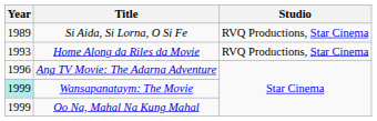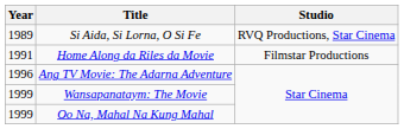Home Along da Riles da Movie | Year: 1993 -> 1991
Home Along da Riles da Movie | Studio: RVQ Productions, Star Cinema -> Filmstar Productions
Wansapanataym: The Movie | Year: paleturquoise background -> no background
